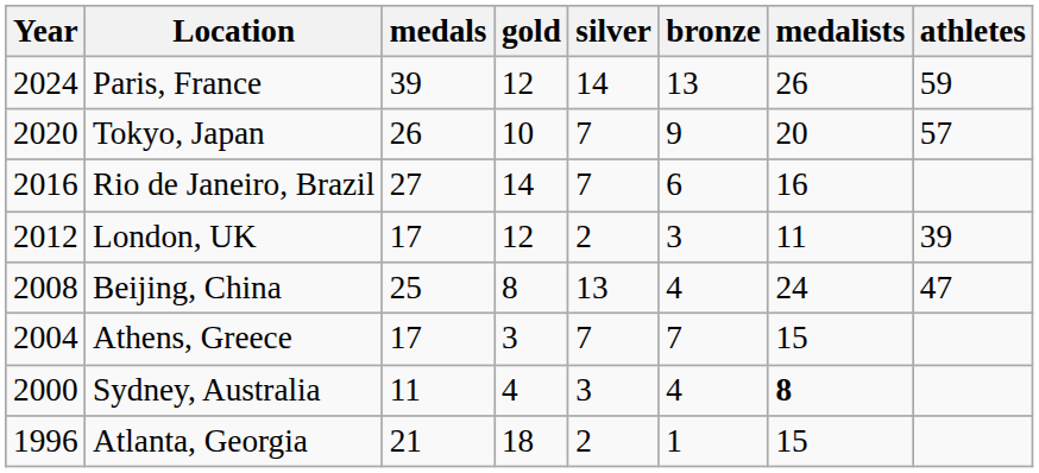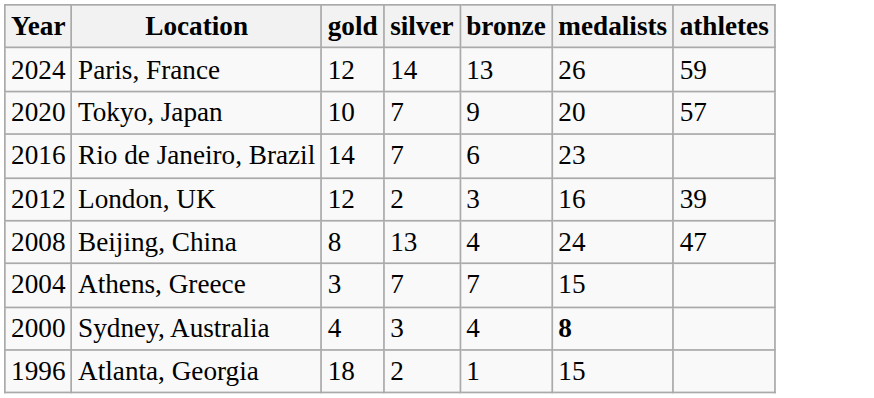- column: medals | 39 | 26 | 27 | 17 | 25 | 17 | 11 | 21
Rio de Janeiro, Brazil | medalists: 16 -> 23
London, UK | medalists: 11 -> 16
